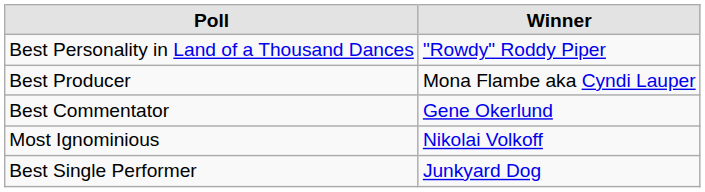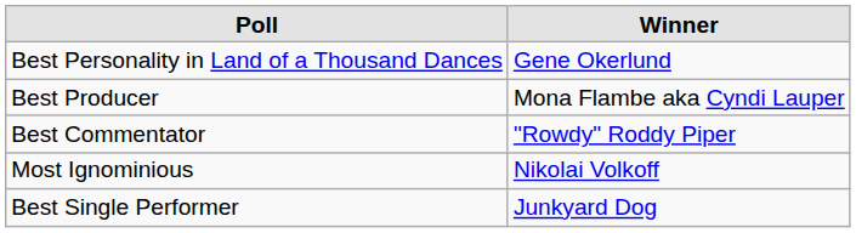Best Personality in Land of a Thousand Dances | column 2: "Rowdy" Roddy Piper -> Gene Okerlund
Best Commentator | column 2: Gene Okerlund -> "Rowdy" Roddy Piper
